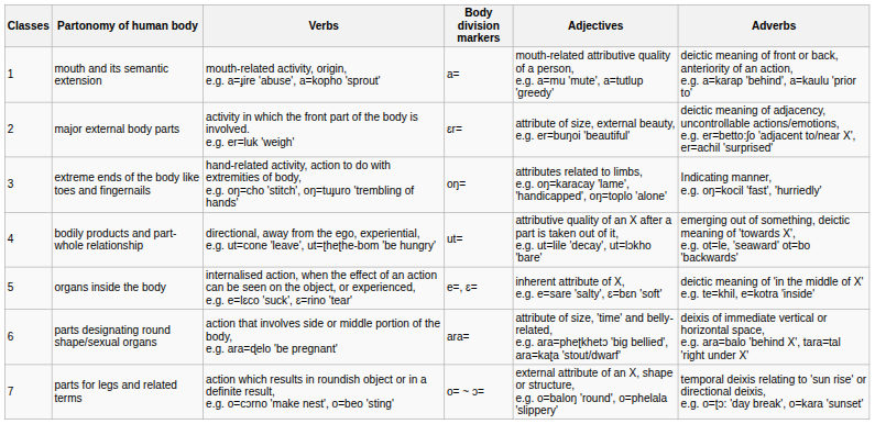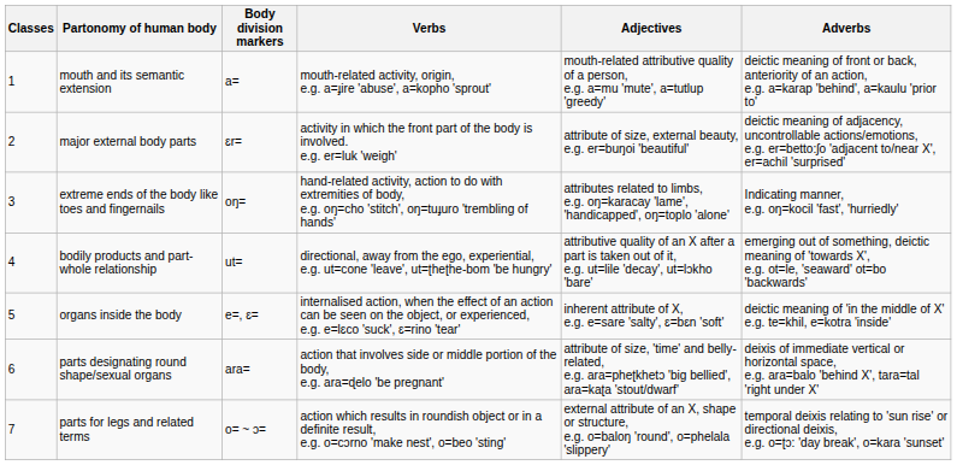columns swapped: Body division markers <-> Verbs
